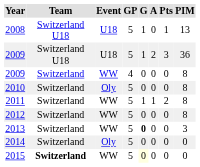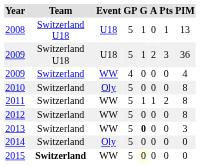2009 / WW | PIM: 8 -> 4
